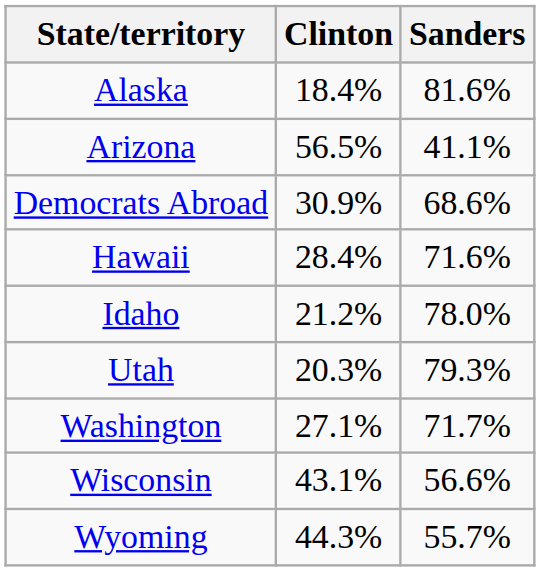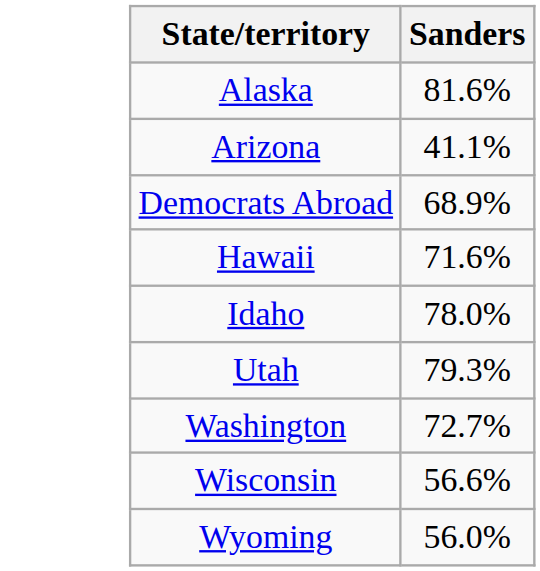- column: Clinton | 18.4% | 56.5% | 30.9% | 28.4% | 21.2% | 20.3% | 27.1% | 43.1% | 44.3%
Democrats Abroad | Sanders: 68.6% -> 68.9%
Washington | Sanders: 71.7% -> 72.7%
Wyoming | Sanders: 55.7% -> 56.0%
